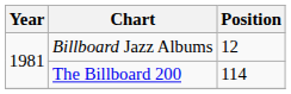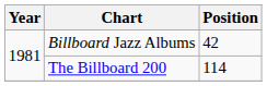Billboard Jazz Albums | Position: 12 -> 42
